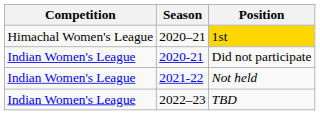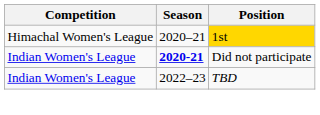Did not participate | Season: normal -> bold
- row: Indian Women's League | 2021-22 | Not held
